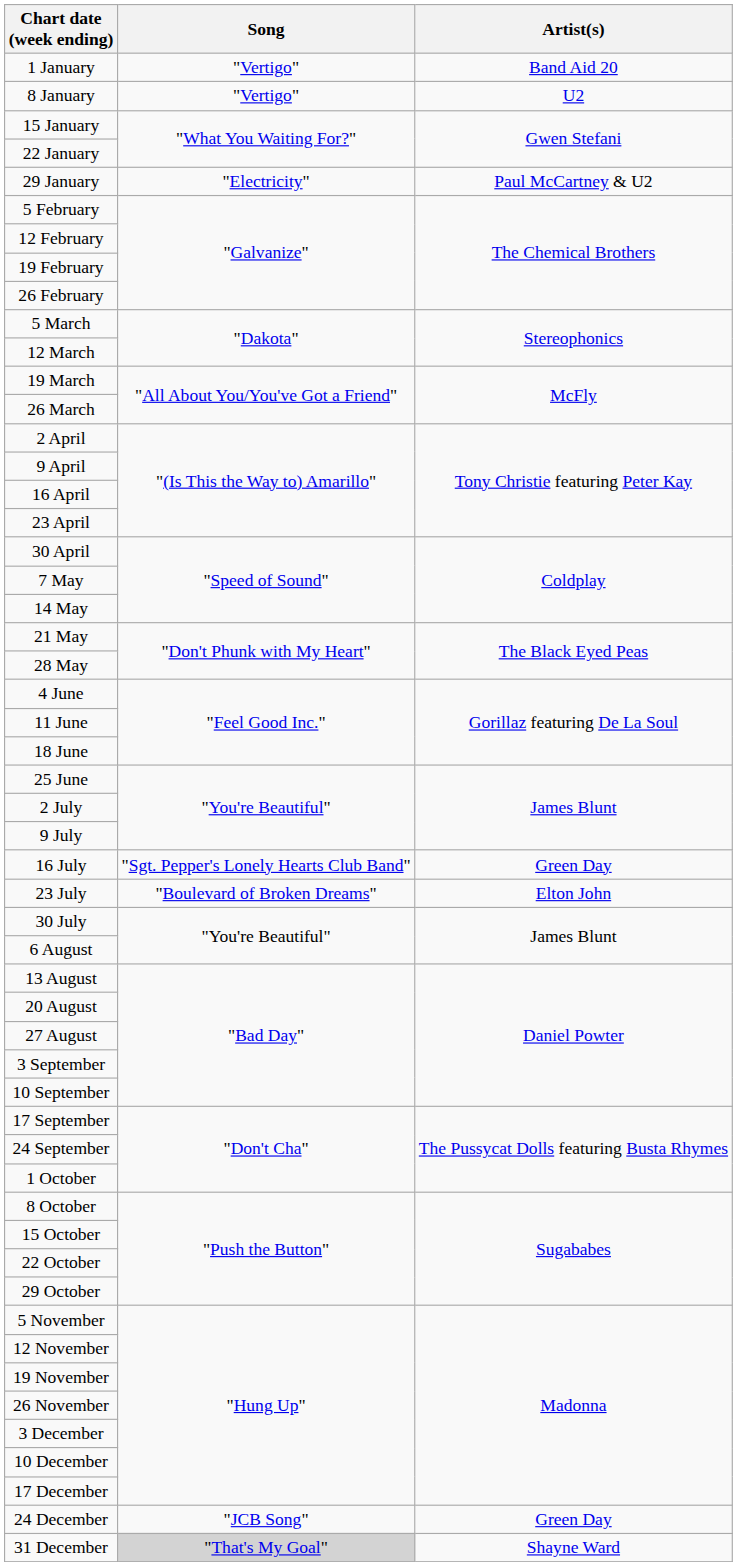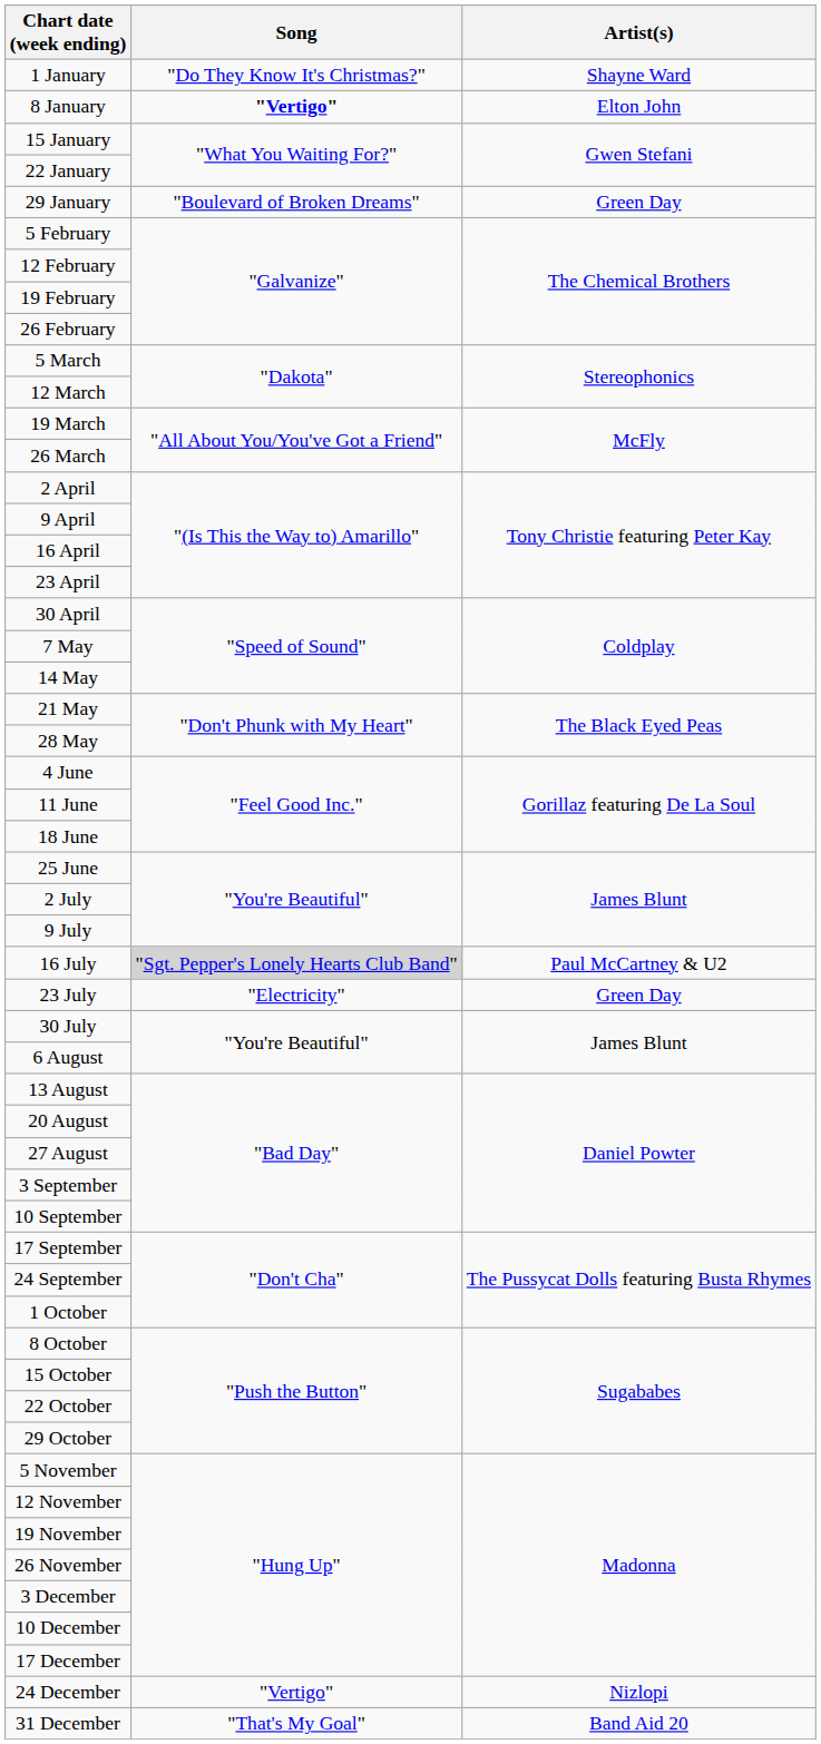1 January | Song: "Vertigo" -> "Do They Know It's Christmas?"
1 January | Artist(s): Band Aid 20 -> Shayne Ward
8 January | Song: normal -> bold
8 January | Artist(s): U2 -> Elton John
29 January | Song: "Electricity" -> "Boulevard of Broken Dreams"
29 January | Artist(s): Paul McCartney & U2 -> Green Day
16 July | Song: no background -> lightgrey background
16 July | Artist(s): Green Day -> Paul McCartney & U2
23 July | Song: "Boulevard of Broken Dreams" -> "Electricity"
23 July | Artist(s): Elton John -> Green Day
24 December | Song: "JCB Song" -> "Vertigo"
24 December | Artist(s): Green Day -> Nizlopi
31 December | Song: lightgrey background -> no background
31 December | Artist(s): Shayne Ward -> Band Aid 20
